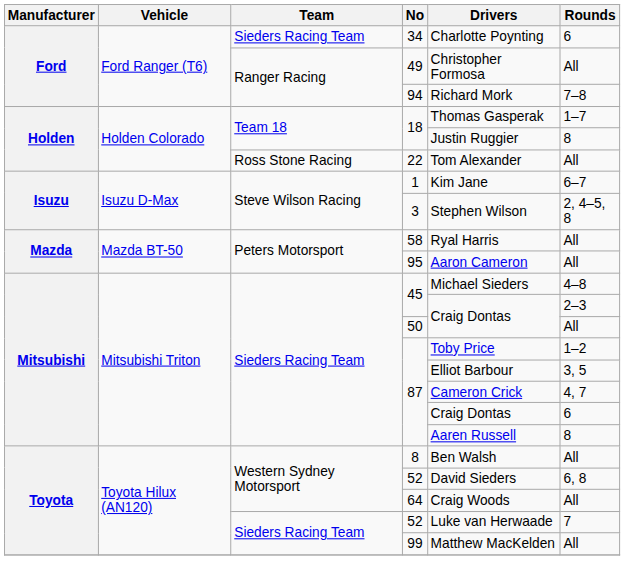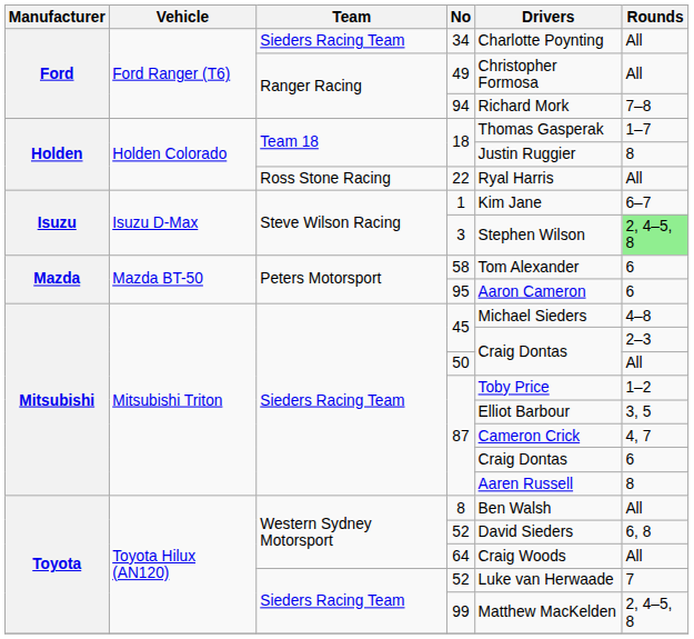34 | Rounds: 6 -> All
22 | Drivers: Tom Alexander -> Ryal Harris
3 | Rounds: no background -> lightgreen background
58 | Drivers: Ryal Harris -> Tom Alexander
58 | Rounds: All -> 6
95 | Rounds: All -> 6
99 | Rounds: All -> 2, 4–5, 8
